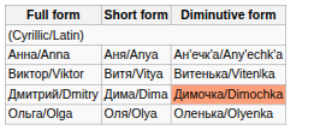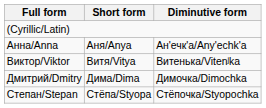Дмитрий/Dmitry | Diminutive form: lightsalmon background -> no background
- row: Ольга/Olga | Оля/Olya | Оленька/Olyenka
+ row: Степан/Stepan | Стёпа/Styopa | Стёпочка/Styopochka
